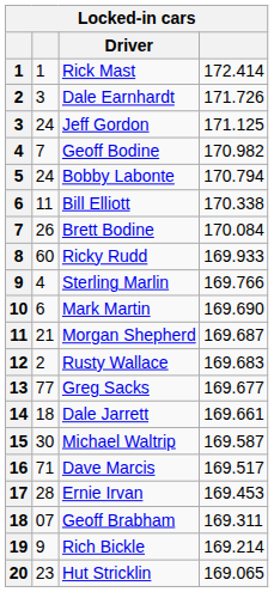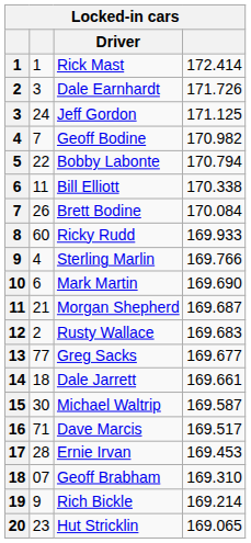Bobby Labonte | column 2: 24 -> 22
Geoff Brabham | column 4: 169.311 -> 169.310
